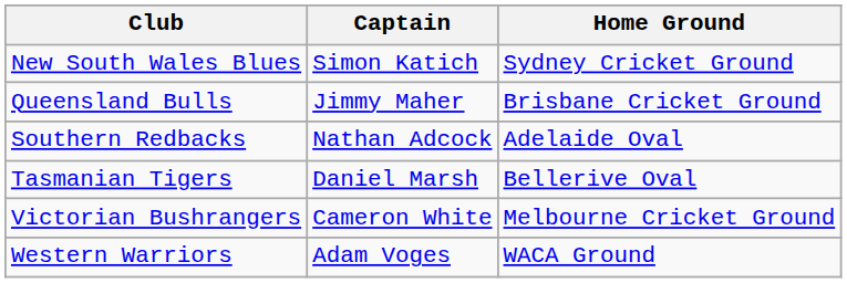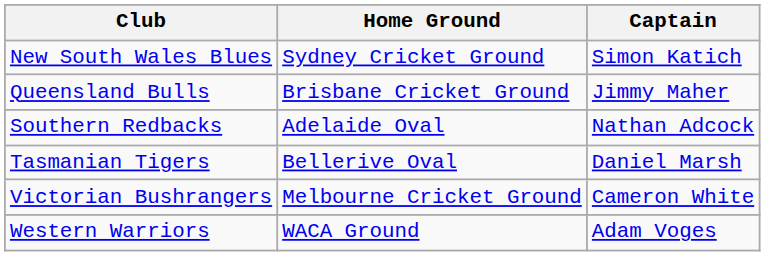columns swapped: Home Ground <-> Captain
